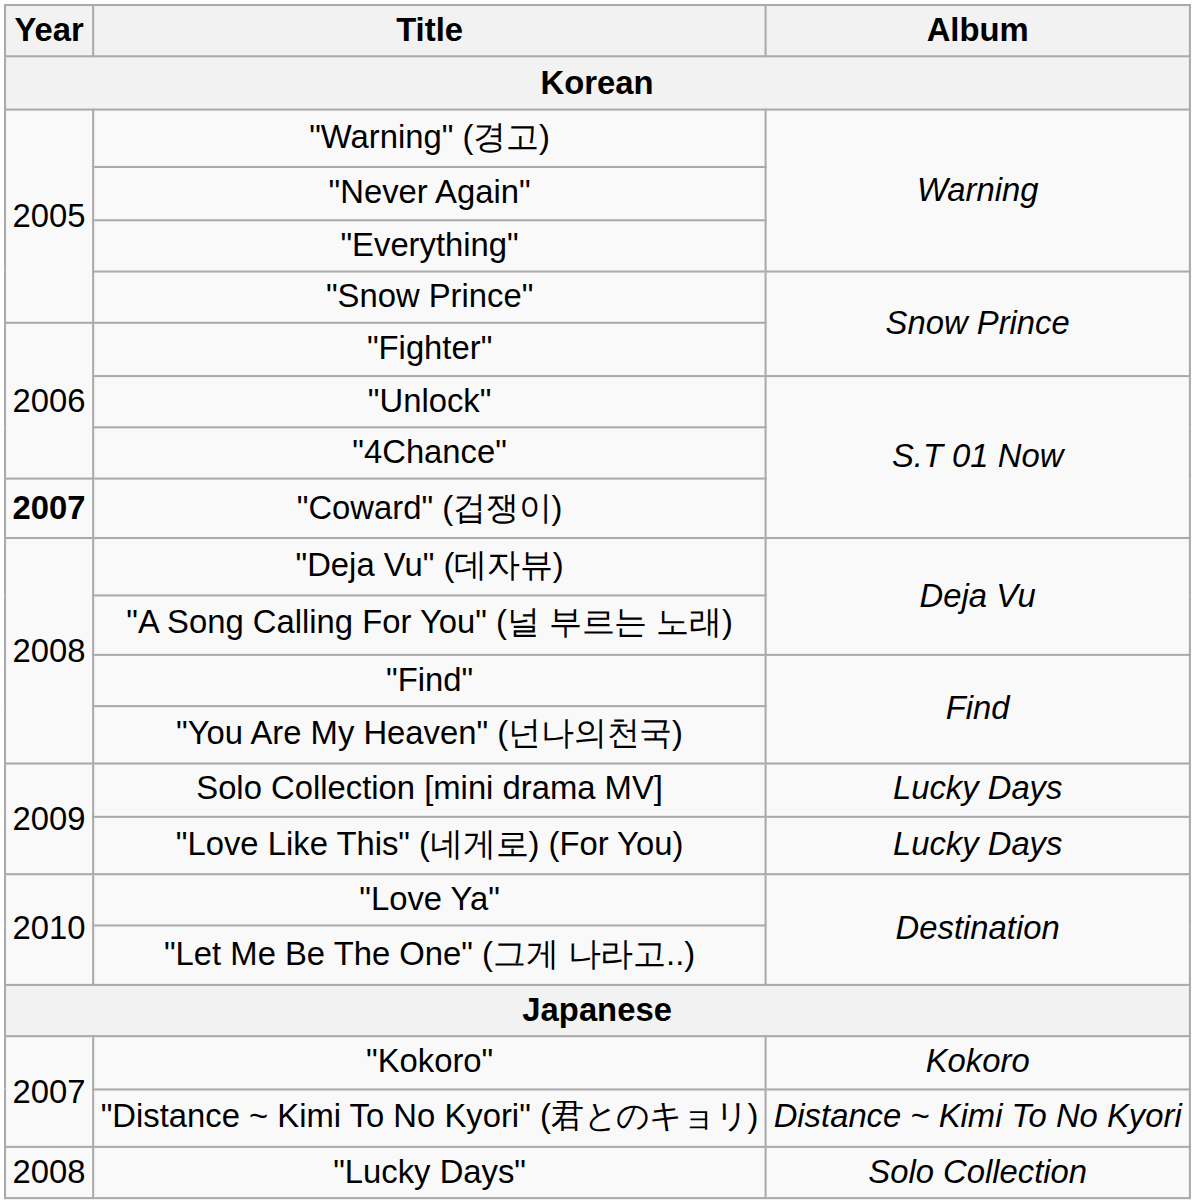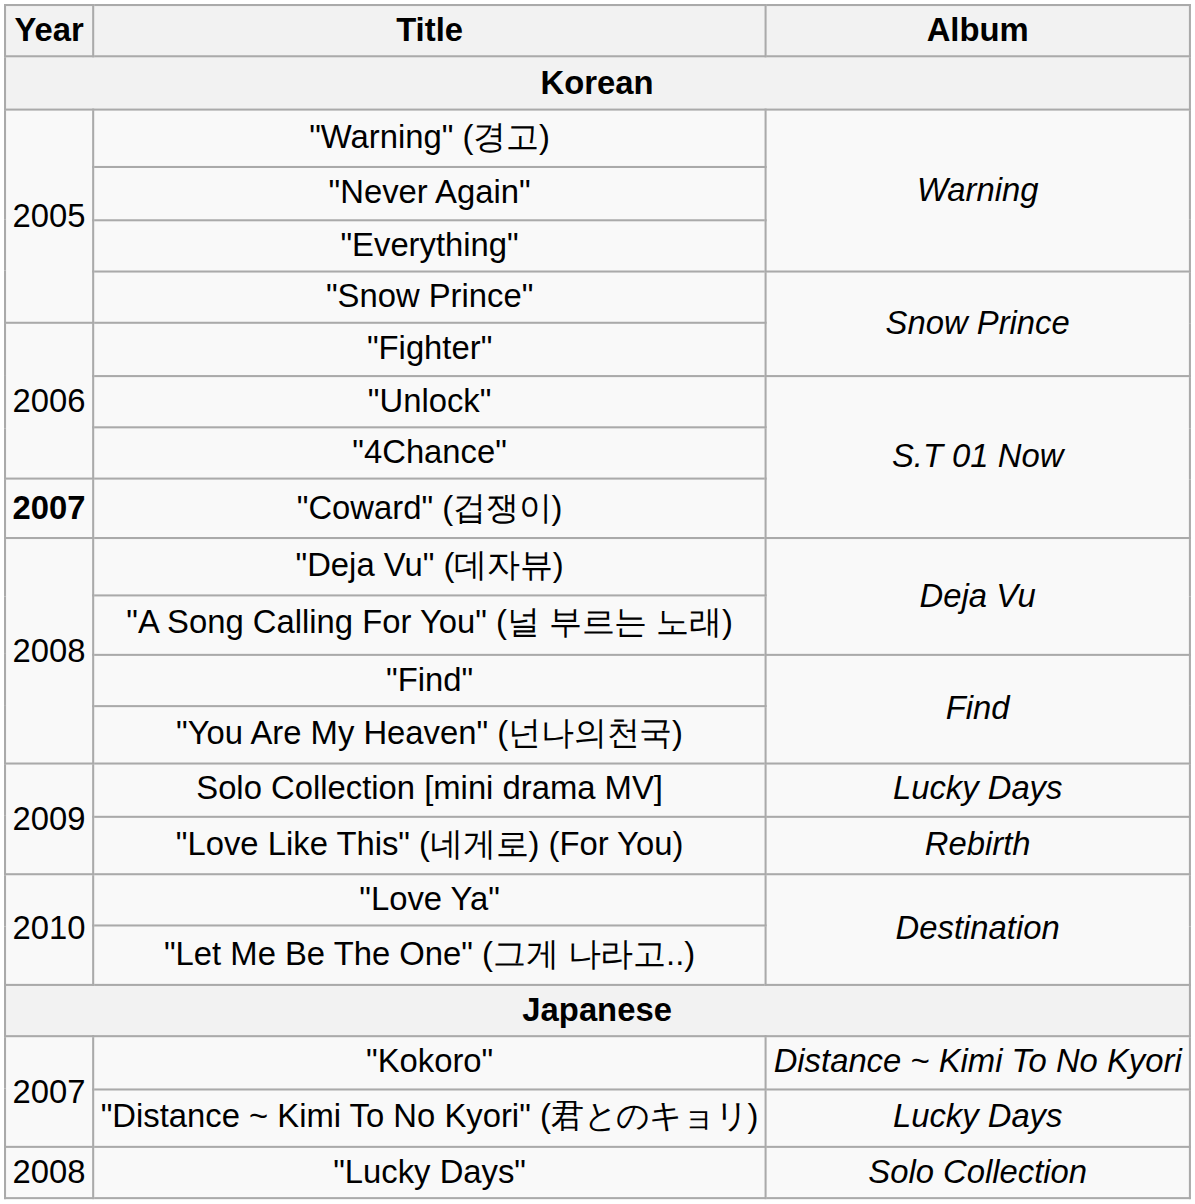"Love Like This" (네게로) (For You) | Album: Lucky Days -> Rebirth
"Kokoro" | Album: Kokoro -> Distance ~ Kimi To No Kyori
"Distance ~ Kimi To No Kyori" (君とのキョリ) | Album: Distance ~ Kimi To No Kyori -> Lucky Days
